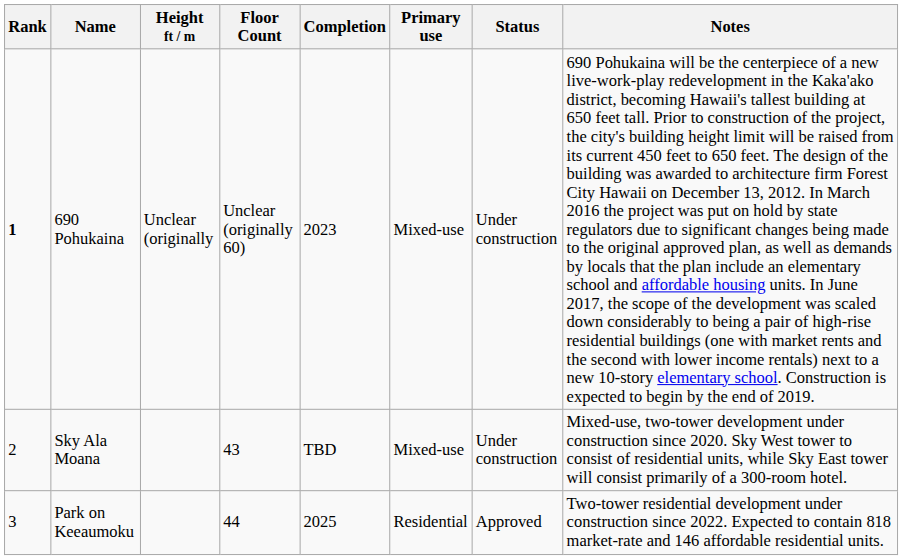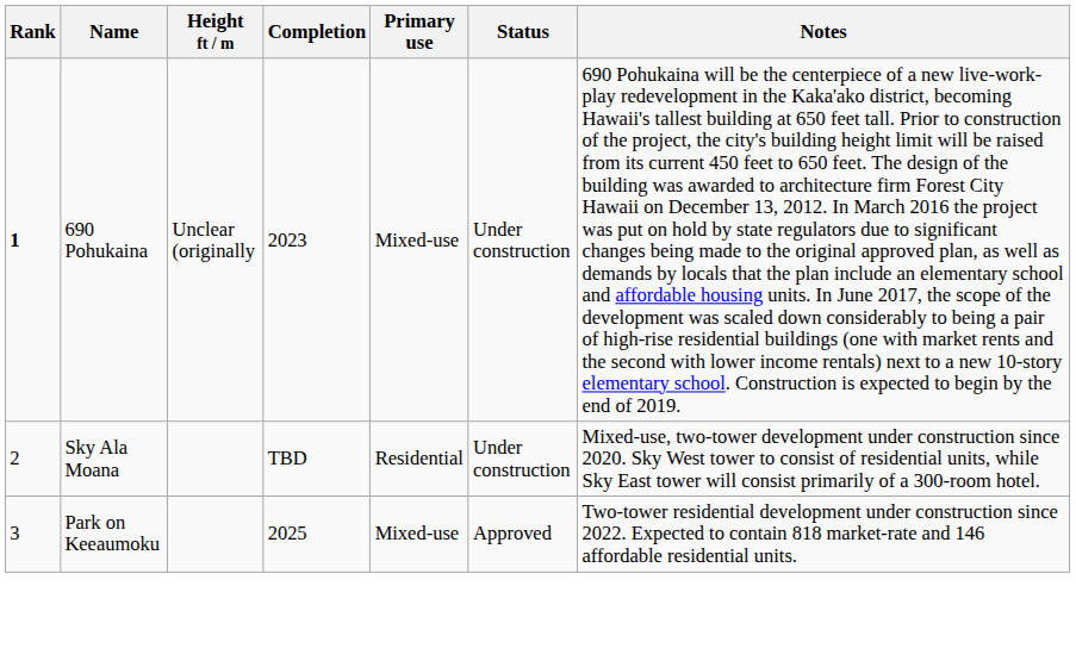- column: Floor Count | Unclear (originally 60) | 43 | 44
Sky Ala Moana | Primary use: Mixed-use -> Residential
Park on Keeaumoku | Primary use: Residential -> Mixed-use
